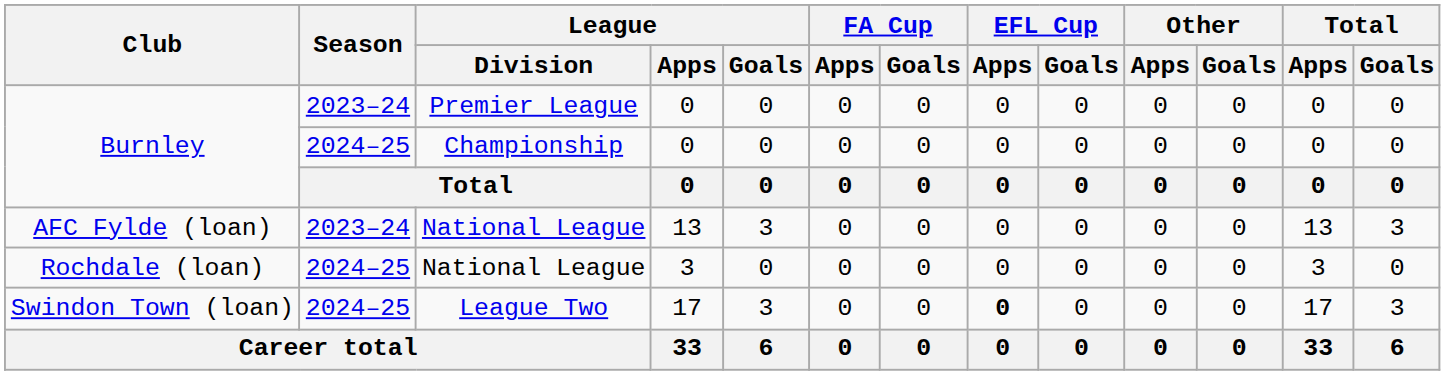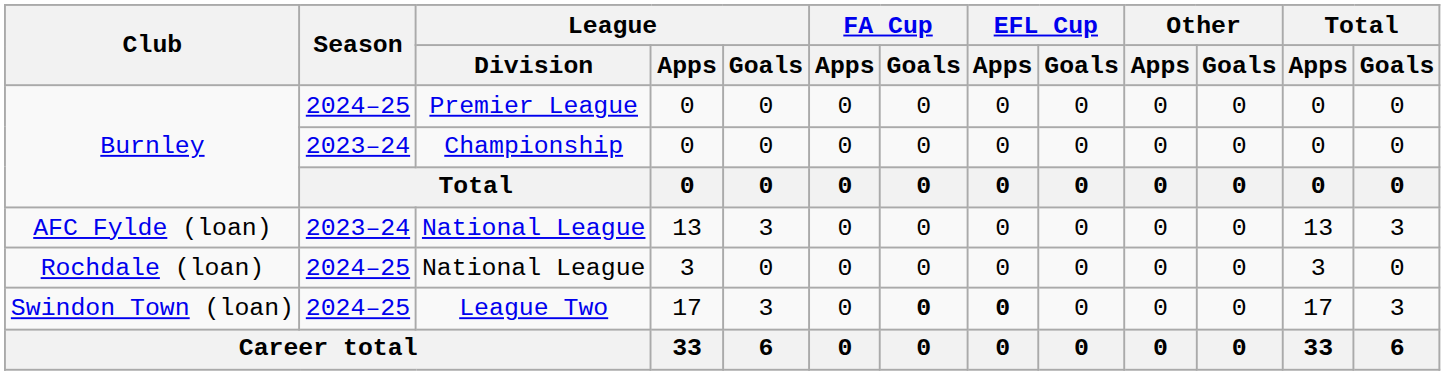Burnley / Premier League | Season: 2023–24 -> 2024–25
Burnley / Championship | Season: 2024–25 -> 2023–24
Swindon Town (loan) | FA Cup / Goals: normal -> bold
